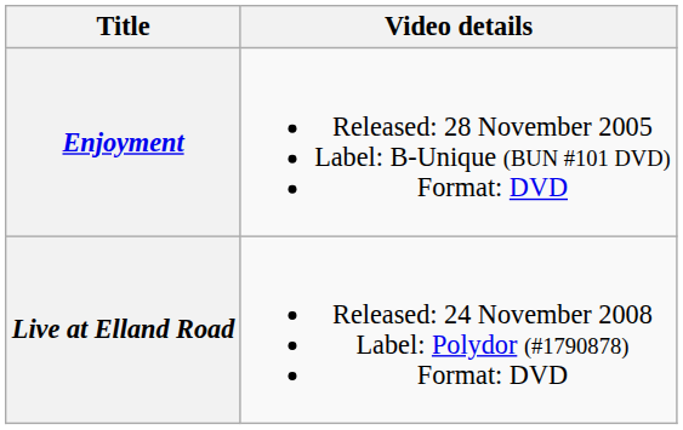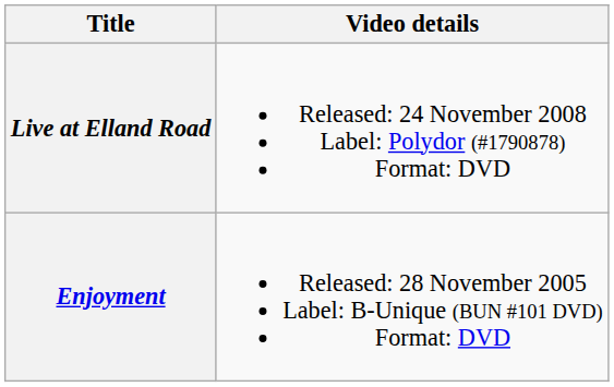rows swapped: Enjoyment <-> Live at Elland Road
